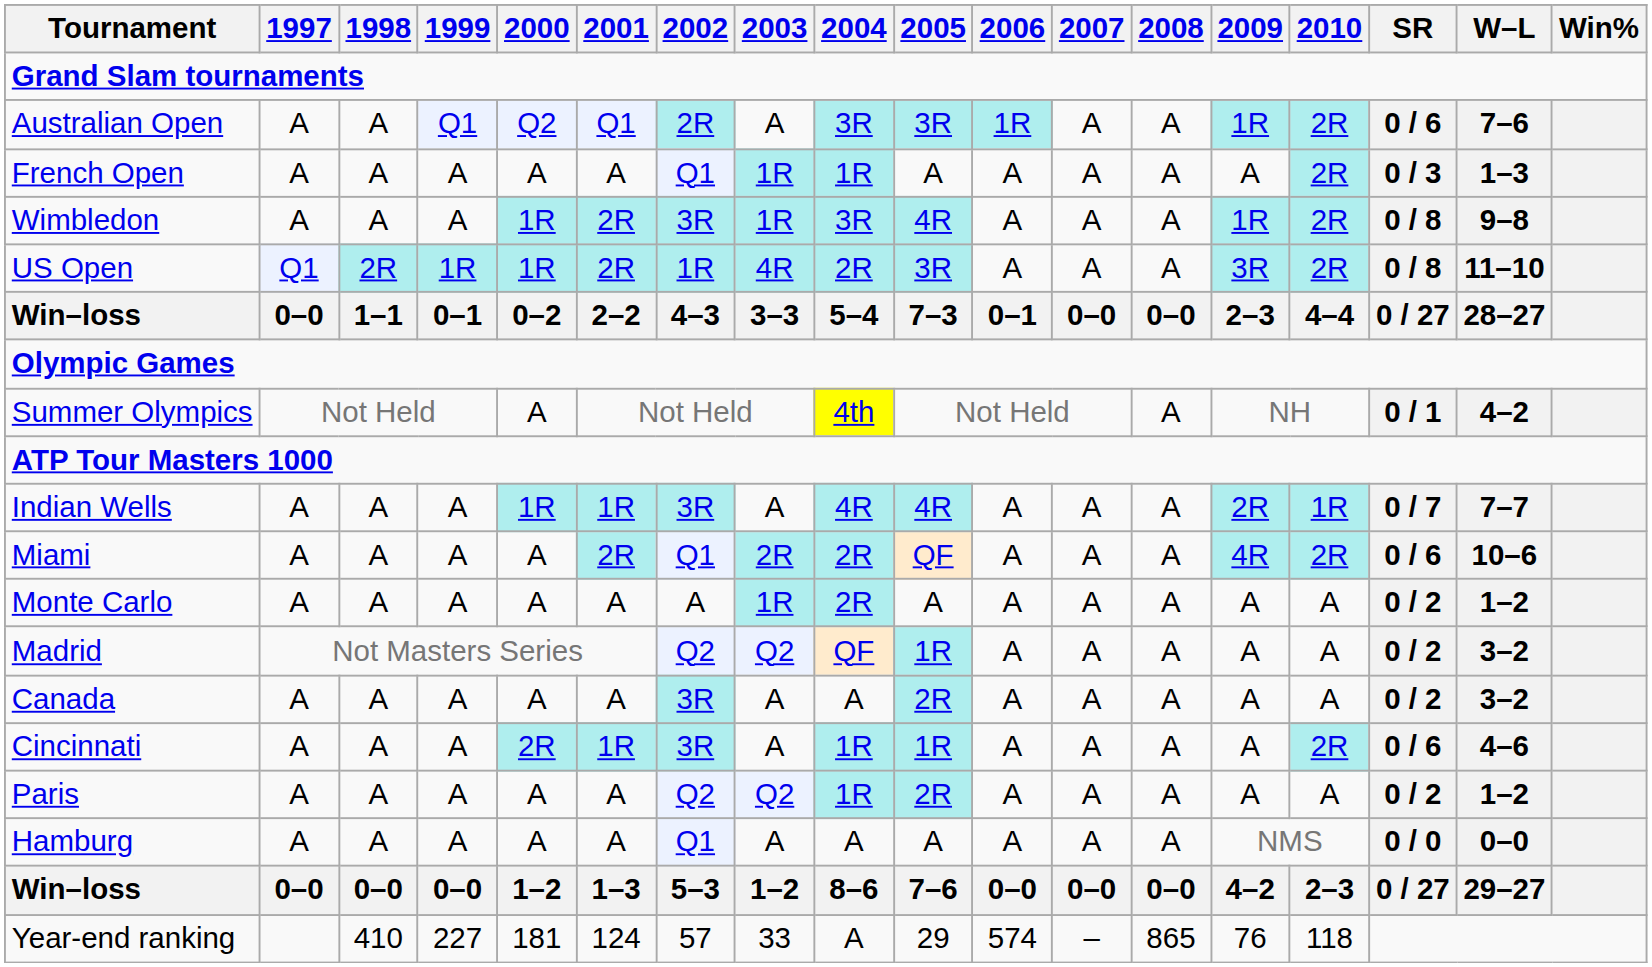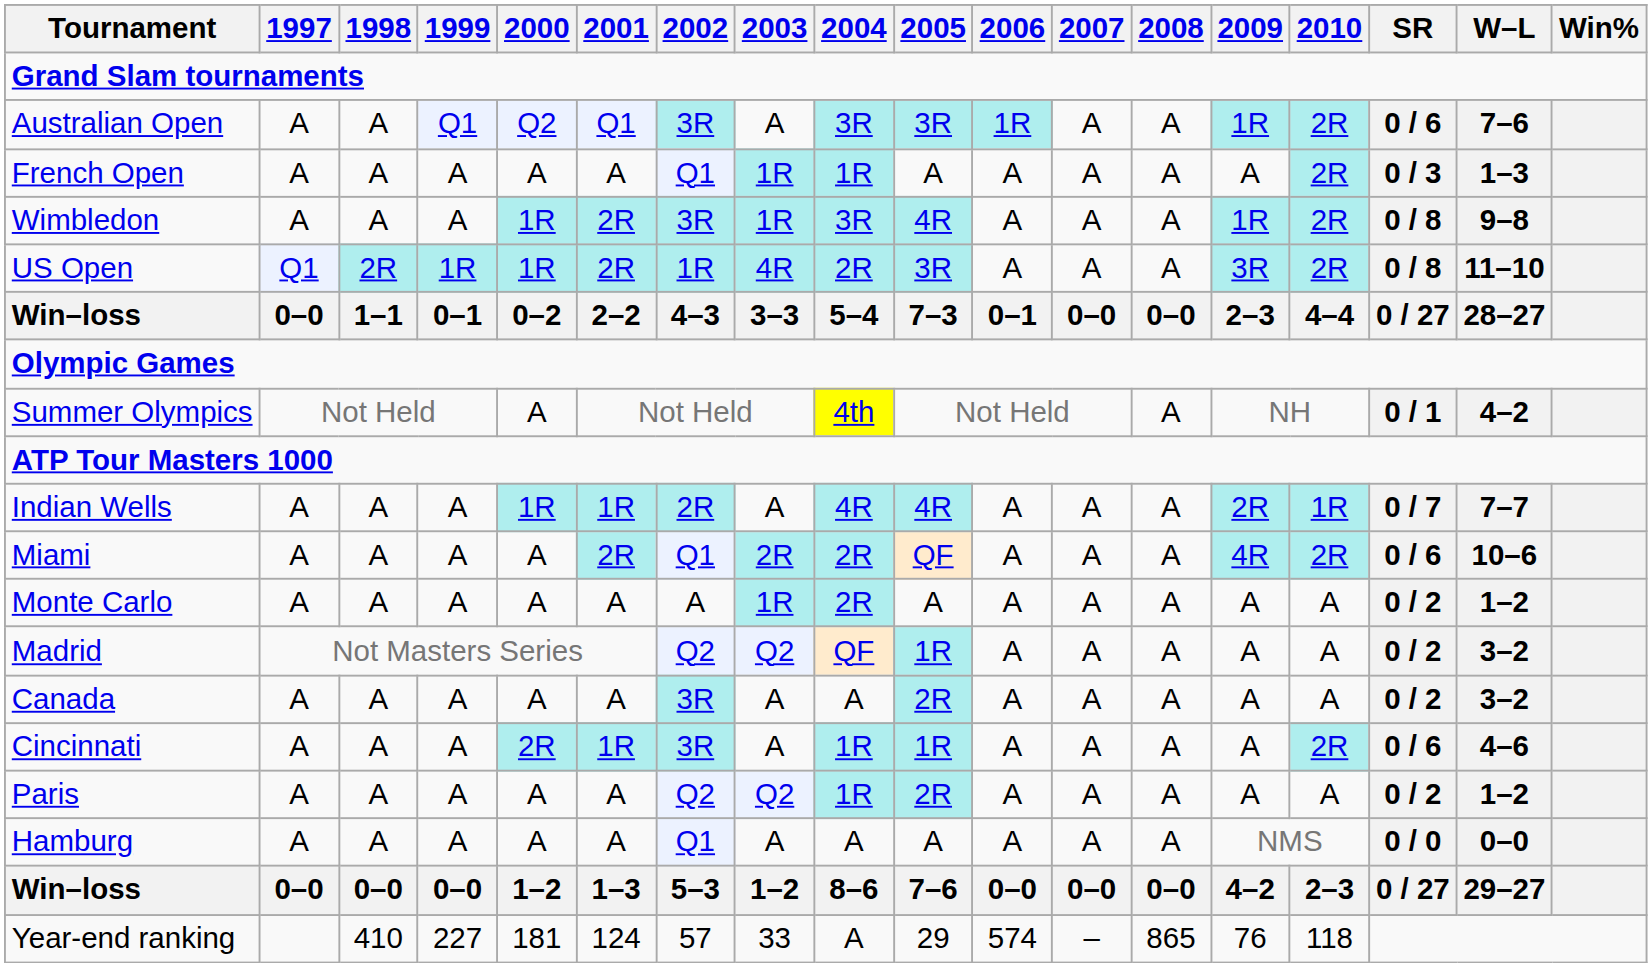Australian Open | 2002: 2R -> 3R
Indian Wells | 2002: 3R -> 2R
